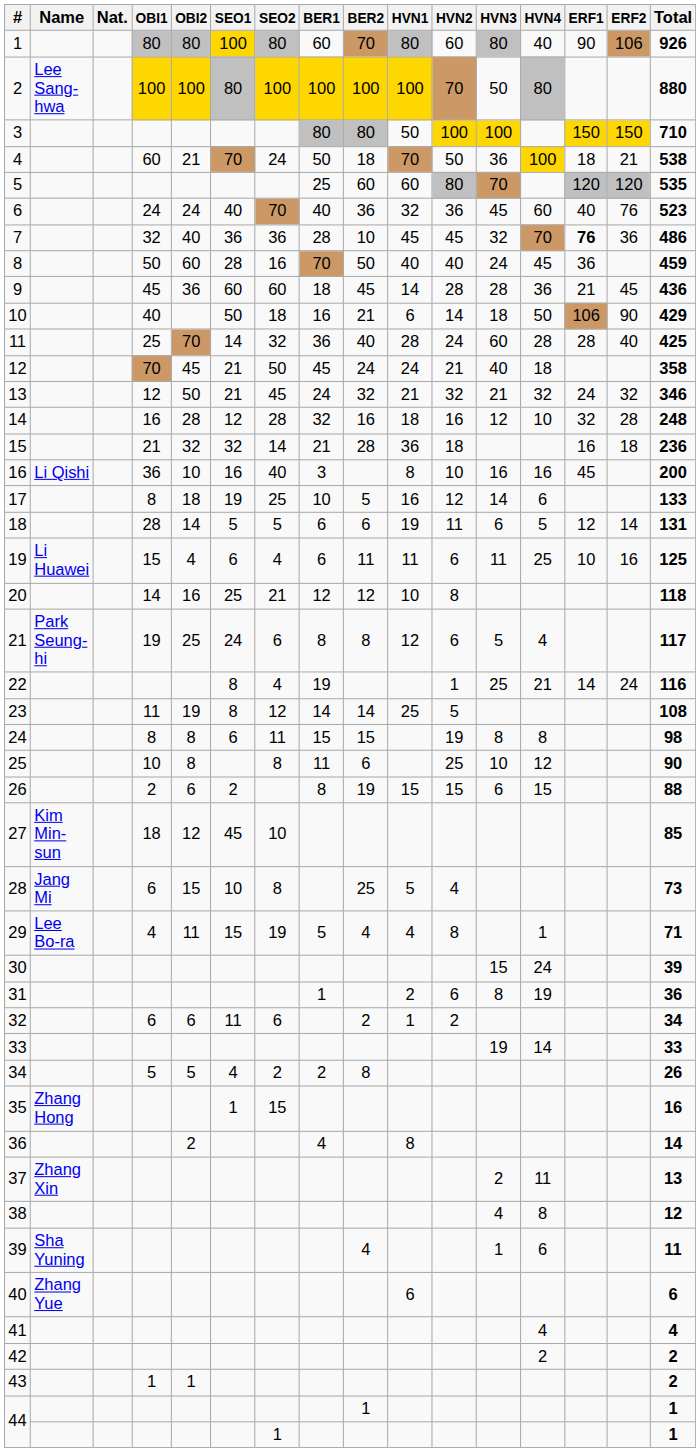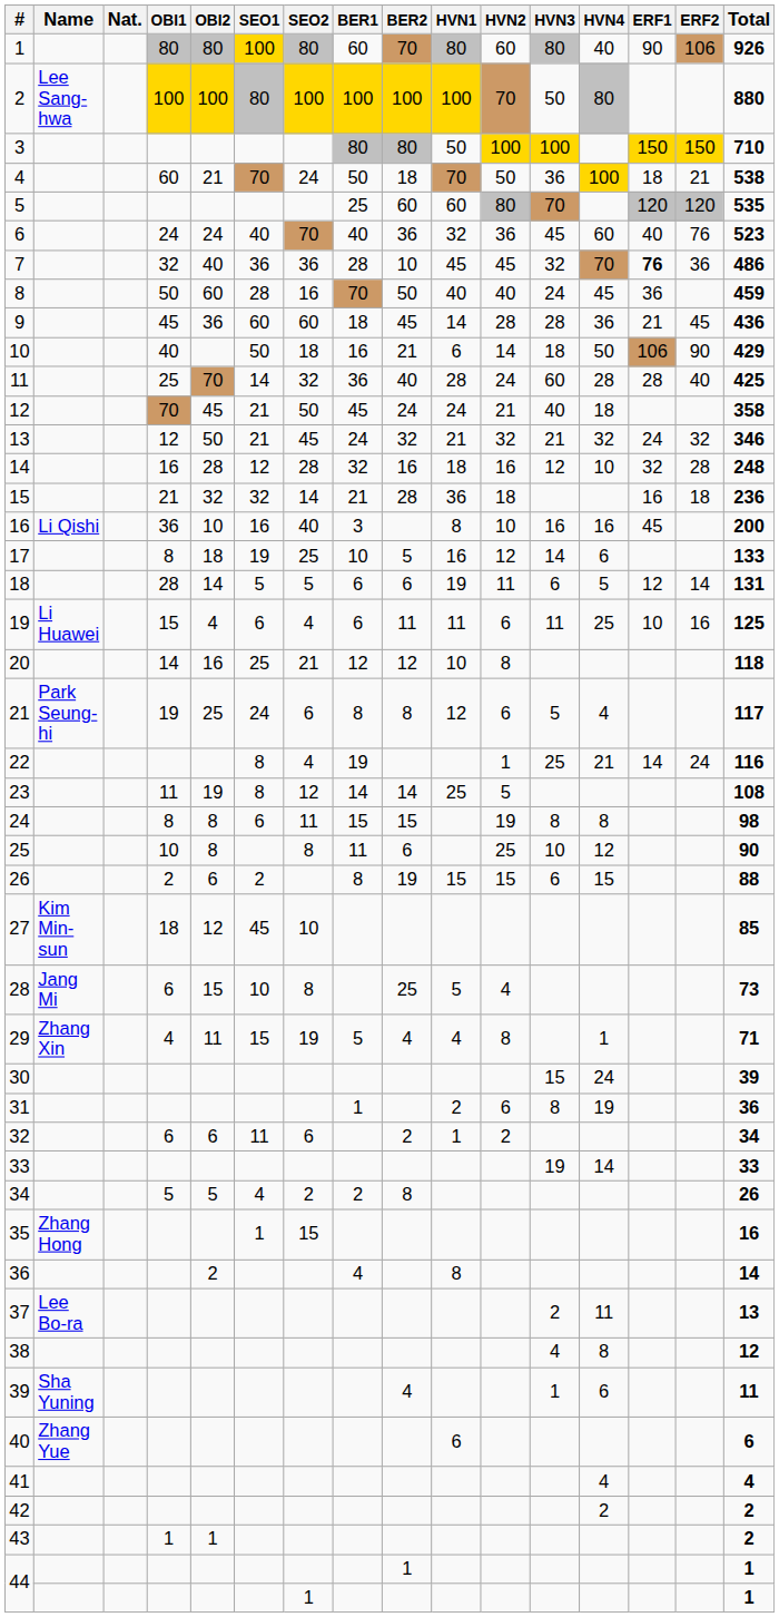29 | Name: Lee Bo-ra -> Zhang Xin
37 | Name: Zhang Xin -> Lee Bo-ra
